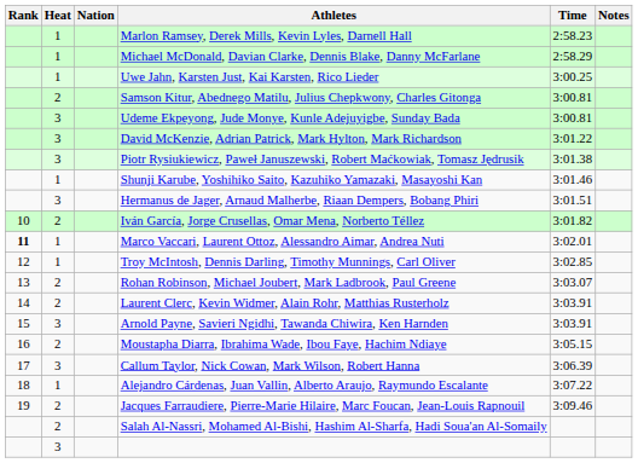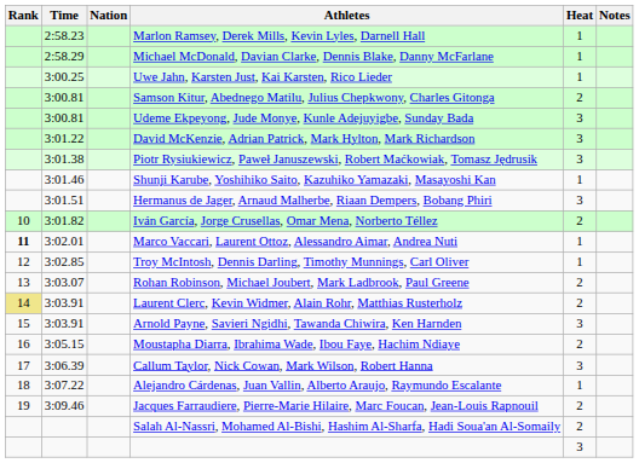columns swapped: Heat <-> Time
Laurent Clerc, Kevin Widmer, Alain Rohr, Matthias Rusterholz | Rank: no background -> khaki background
